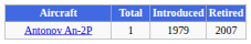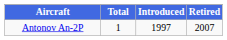Antonov An-2P | Introduced: 1979 -> 1997
